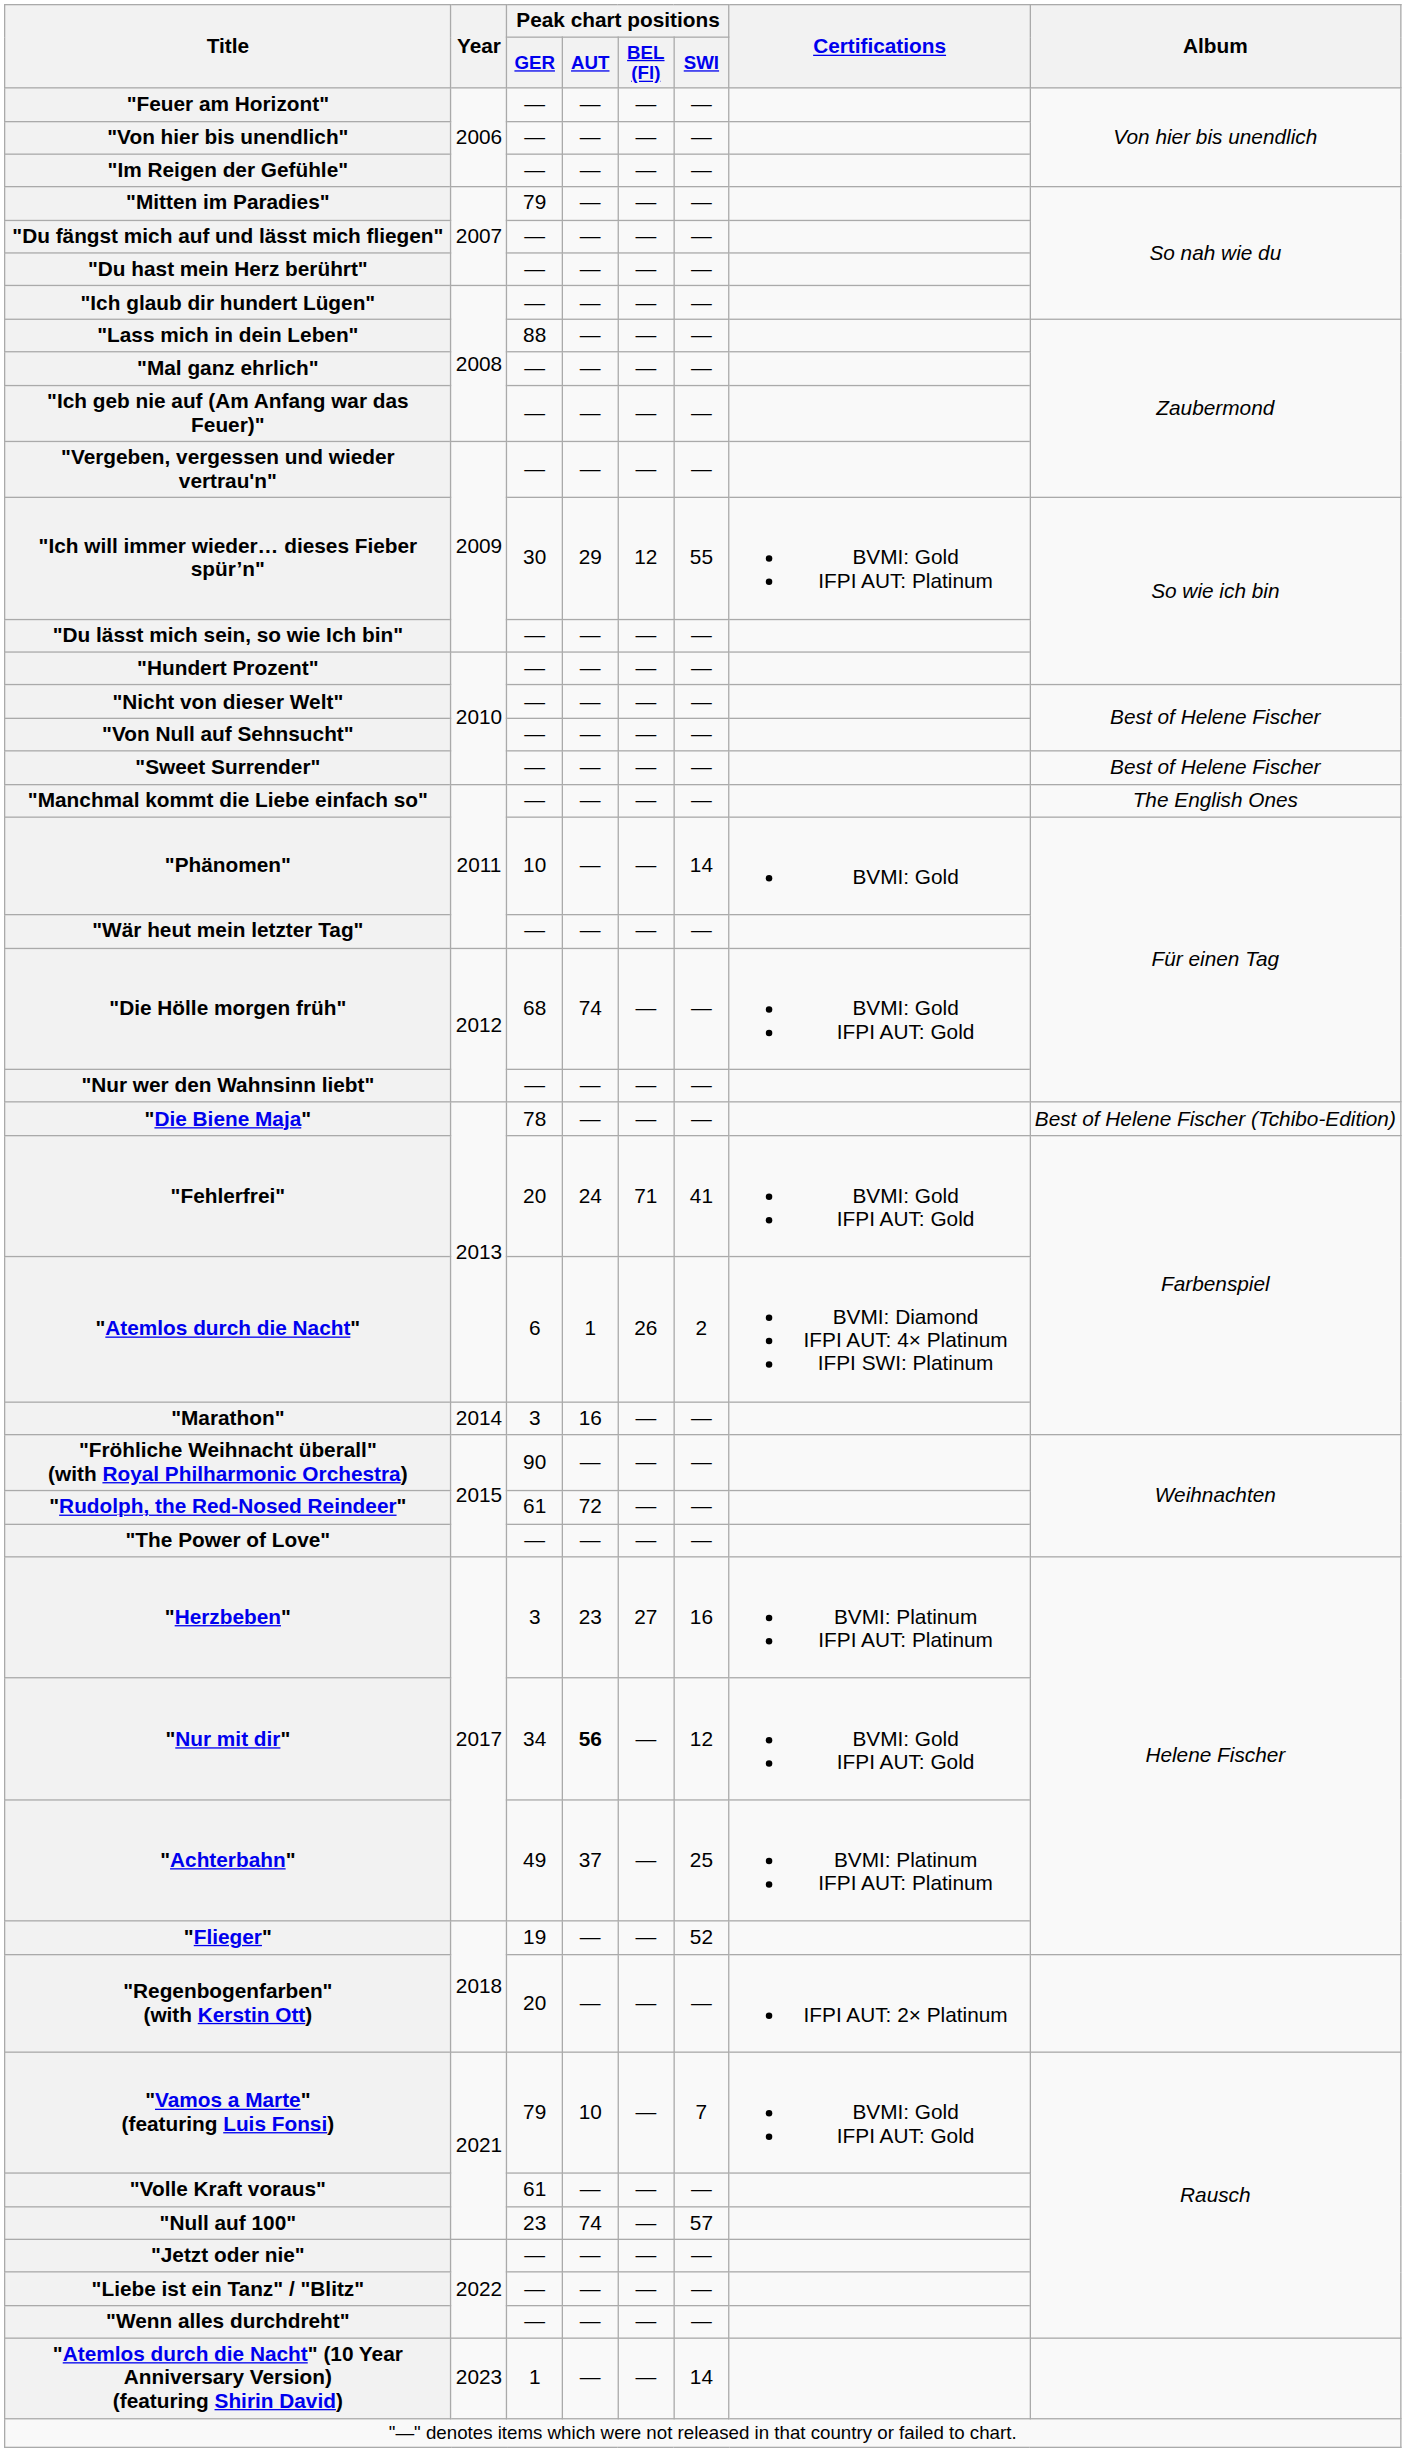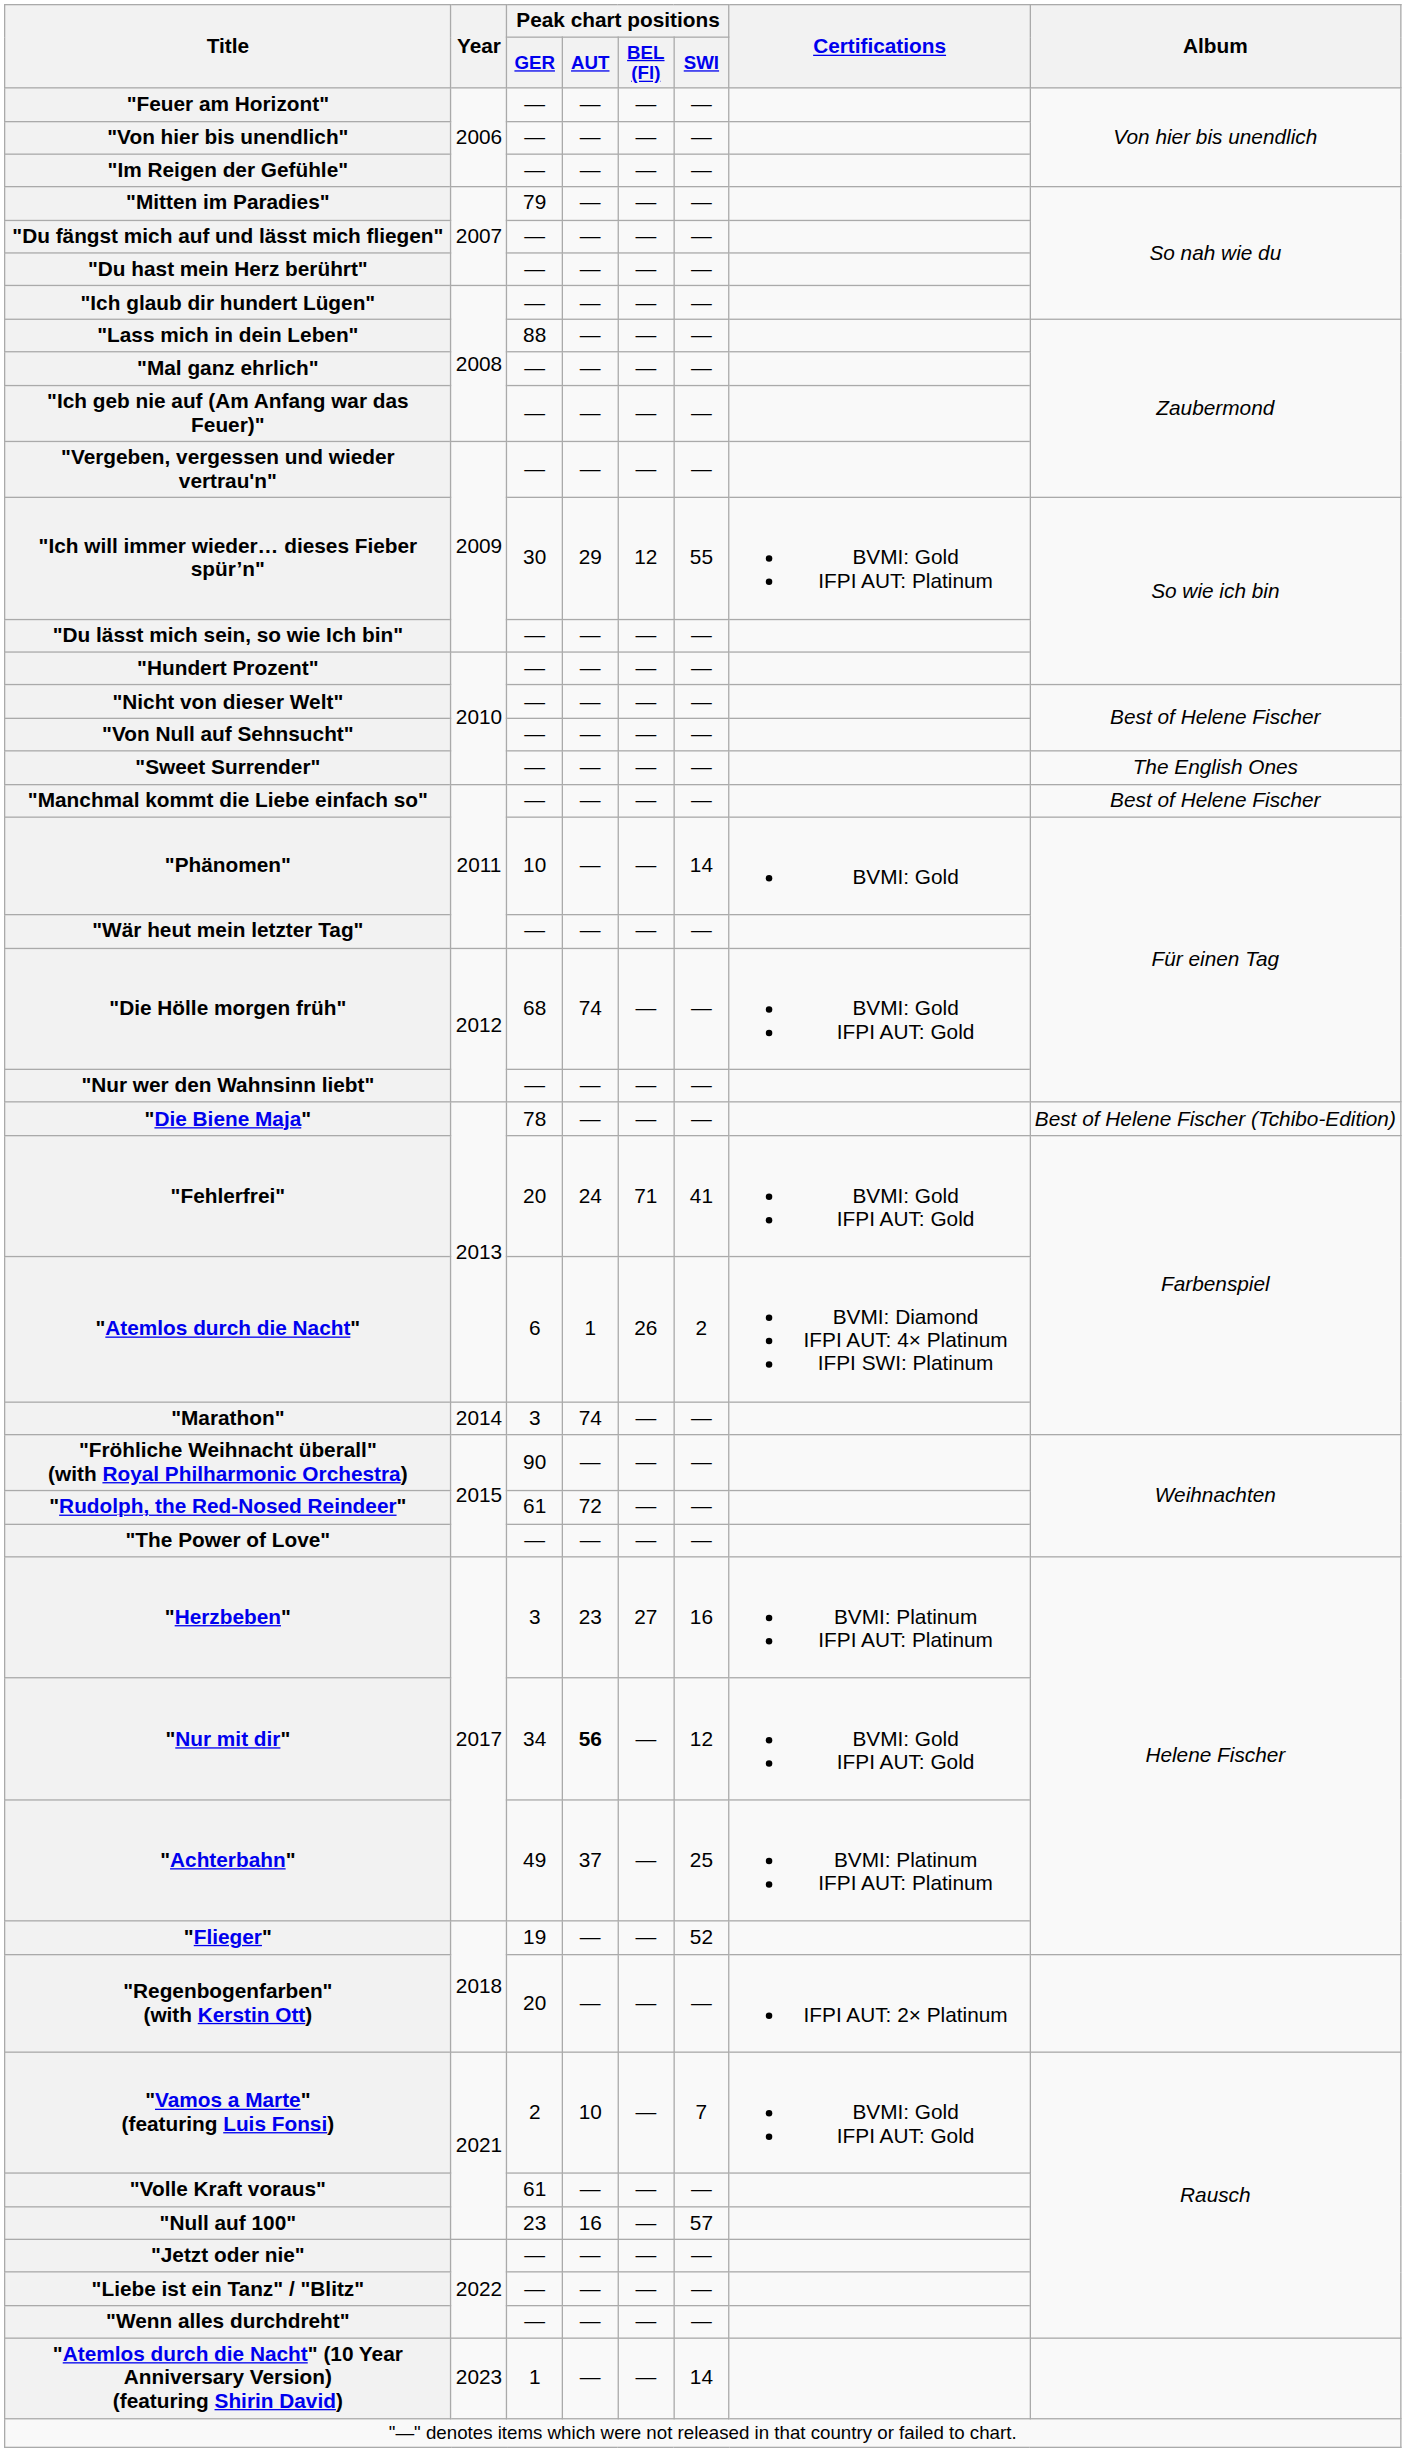"Sweet Surrender" | Album: Best of Helene Fischer -> The English Ones
"Manchmal kommt die Liebe einfach so" | Album: The English Ones -> Best of Helene Fischer
"Marathon" | Peak chart positions / AUT: 16 -> 74
"Vamos a Marte" (featuring Luis Fonsi) | Peak chart positions / GER: 79 -> 2
"Null auf 100" | Peak chart positions / AUT: 74 -> 16
